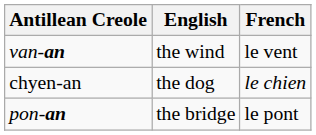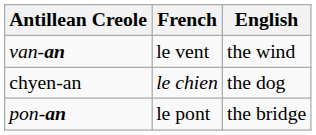columns swapped: French <-> English
